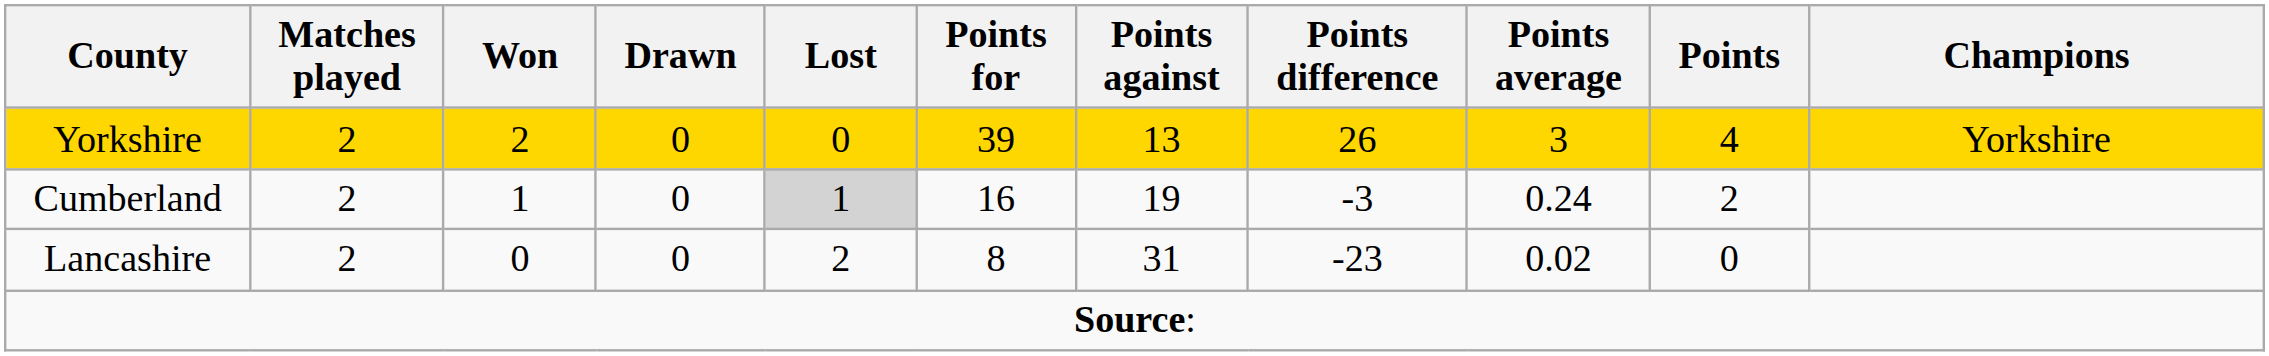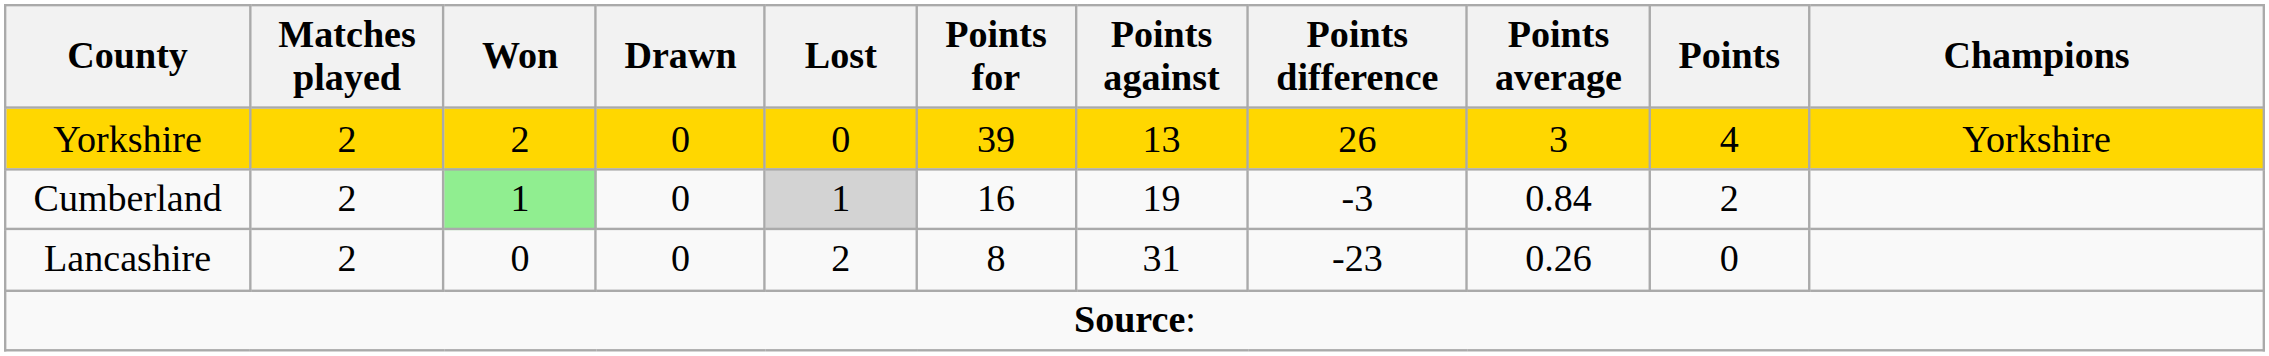Cumberland | Won: no background -> lightgreen background
Cumberland | Points average: 0.24 -> 0.84
Lancashire | Points average: 0.02 -> 0.26
